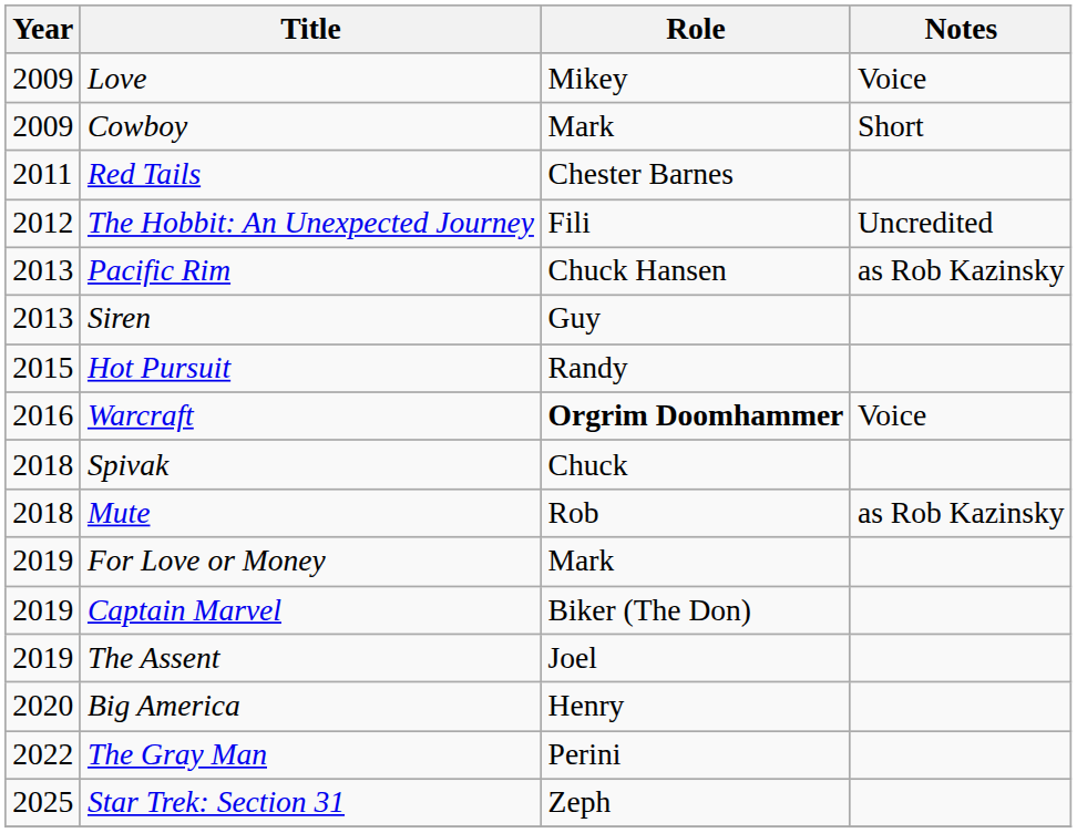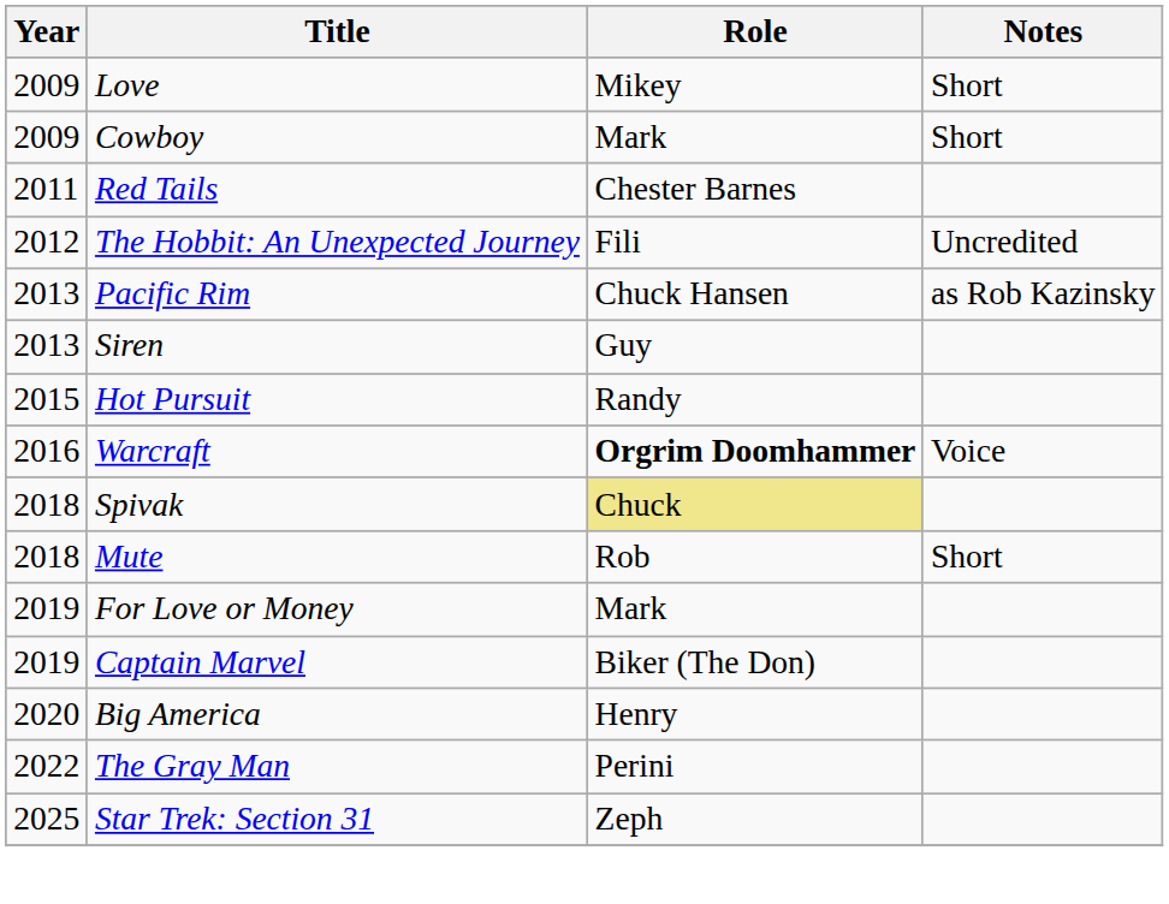Love | Notes: Voice -> Short
Spivak | Role: no background -> khaki background
Mute | Notes: as Rob Kazinsky -> Short
- row: 2019 | The Assent | Joel
